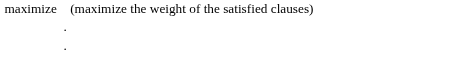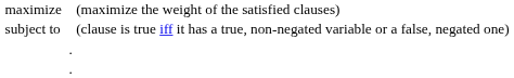+ row: subject to | (clause is true iff it has a true, non-negated variable or a false, negated one)
